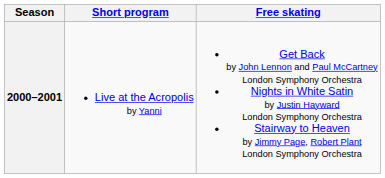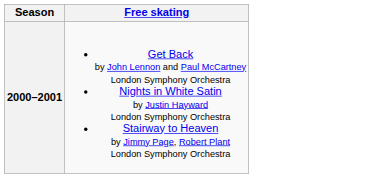- column: Short program | Live at the Acropolis by Yanni
